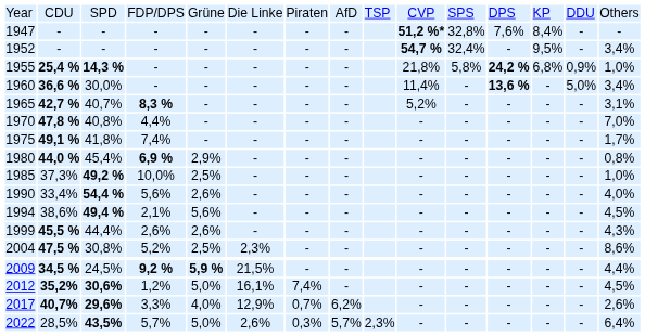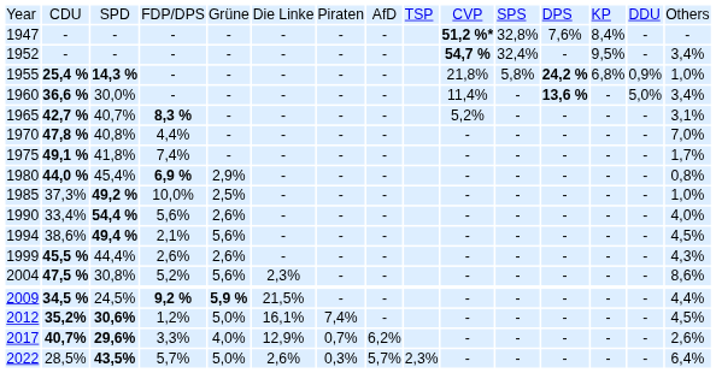2004 | column 5: 2,5% -> 5,6%
